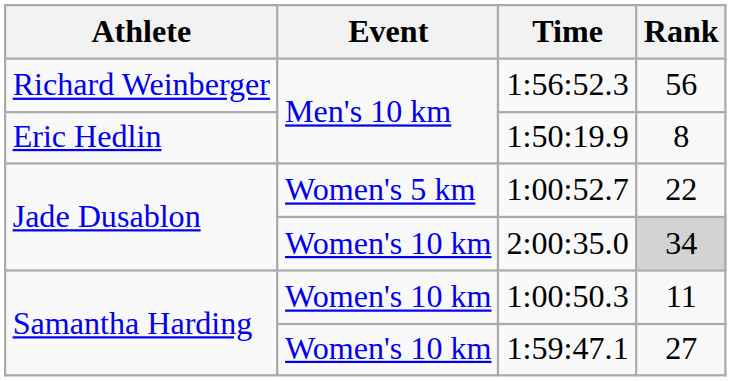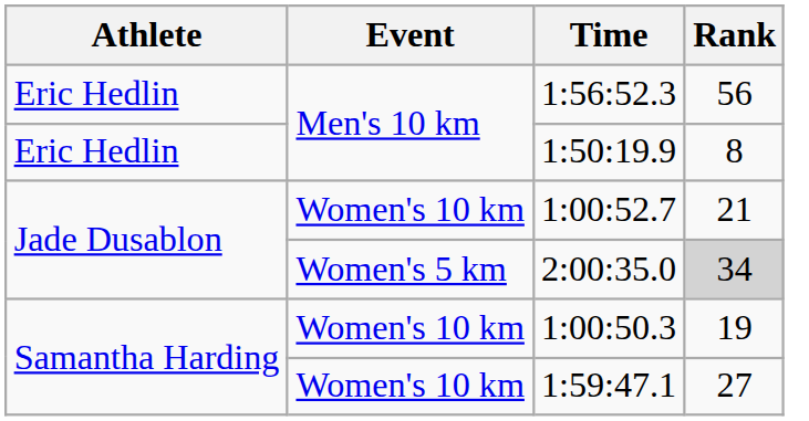1:56:52.3 | Athlete: Richard Weinberger -> Eric Hedlin
1:00:52.7 | Event: Women's 5 km -> Women's 10 km
1:00:52.7 | Rank: 22 -> 21
2:00:35.0 | Event: Women's 10 km -> Women's 5 km
1:00:50.3 | Rank: 11 -> 19
